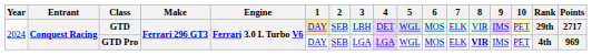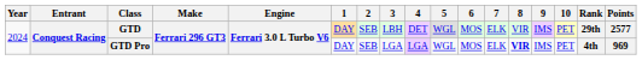GTD | Points: 2717 -> 2577
